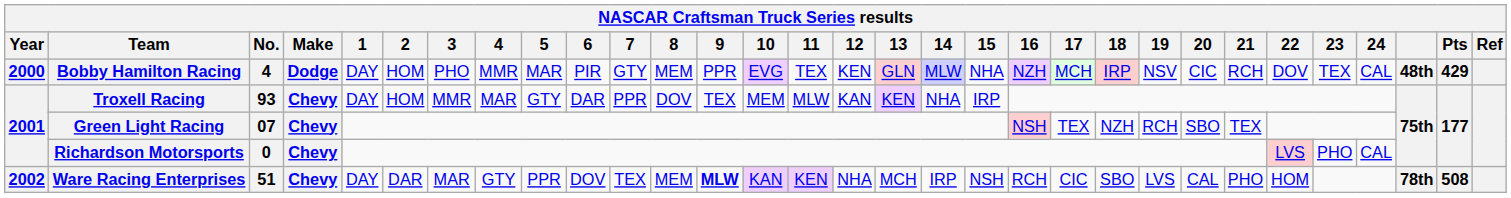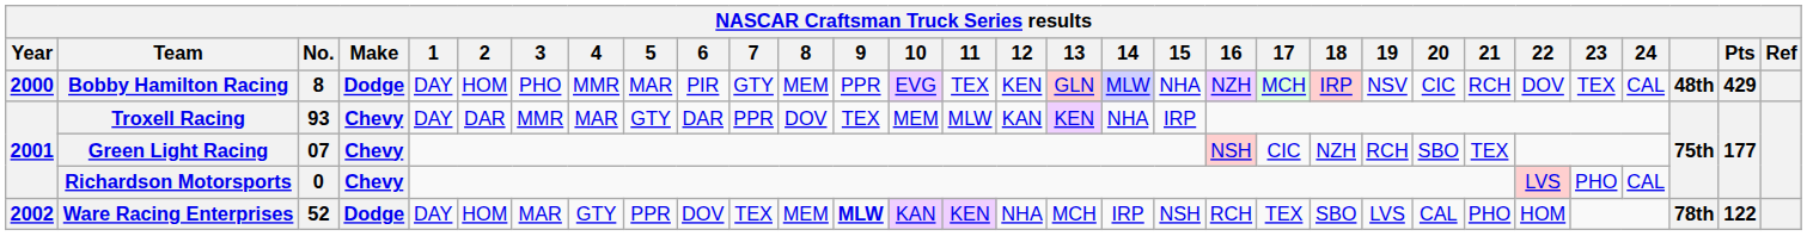Bobby Hamilton Racing | No.: 4 -> 8
Troxell Racing | 2: HOM -> DAR
Green Light Racing | 17: TEX -> CIC
Ware Racing Enterprises | No.: 51 -> 52
Ware Racing Enterprises | Make: Chevy -> Dodge
Ware Racing Enterprises | 2: DAR -> HOM
Ware Racing Enterprises | 17: CIC -> TEX
Ware Racing Enterprises | Pts: 508 -> 122
